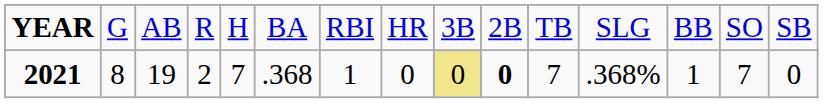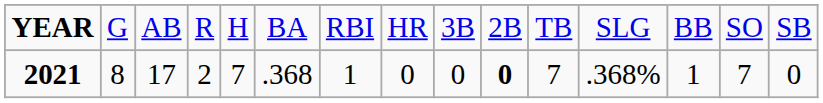2021 | column 3: 19 -> 17
2021 | column 9: khaki background -> no background
